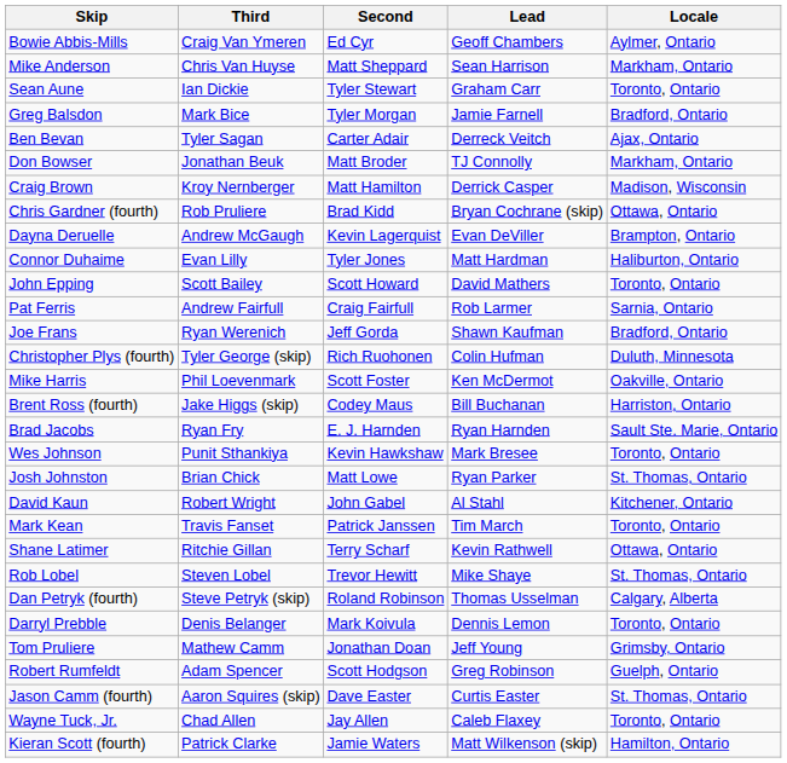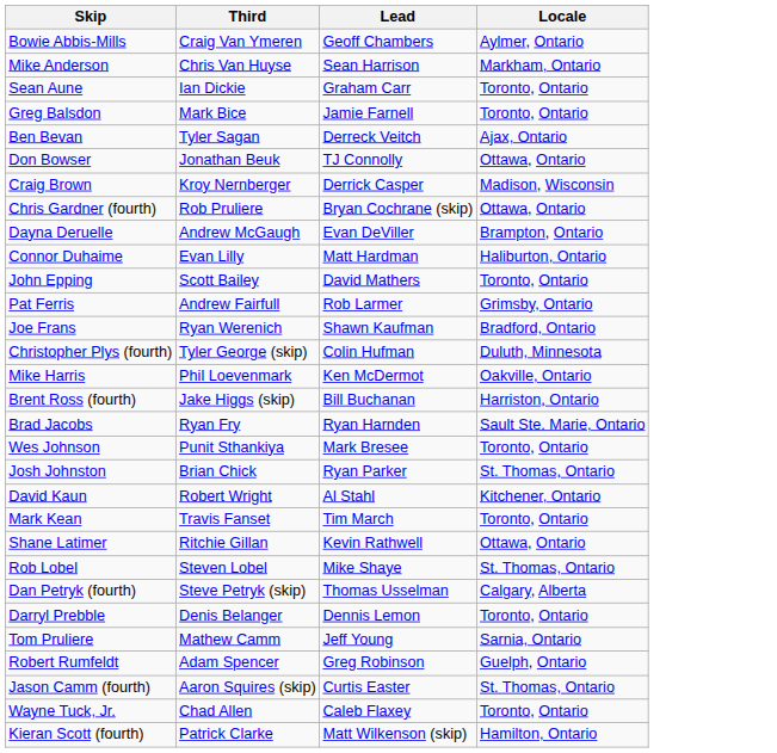- column: Second | Ed Cyr | Matt Sheppard | Tyler Stewart | Tyler Morgan | Carter Adair | Matt Broder | Matt Hamilton | Brad Kidd | Kevin Lagerquist | Tyler Jones | Scott Howard | Craig Fairfull | Jeff Gorda | Rich Ruohonen | Scott Foster | Codey Maus | E. J. Harnden | Kevin Hawkshaw | Matt Lowe | John Gabel | Patrick Janssen | Terry Scharf | Trevor Hewitt | Roland Robinson | Mark Koivula | Jonathan Doan | Scott Hodgson | Dave Easter | Jay Allen | Jamie Waters
Greg Balsdon | Locale: Bradford, Ontario -> Toronto, Ontario
Don Bowser | Locale: Markham, Ontario -> Ottawa, Ontario
Pat Ferris | Locale: Sarnia, Ontario -> Grimsby, Ontario
Tom Pruliere | Locale: Grimsby, Ontario -> Sarnia, Ontario
